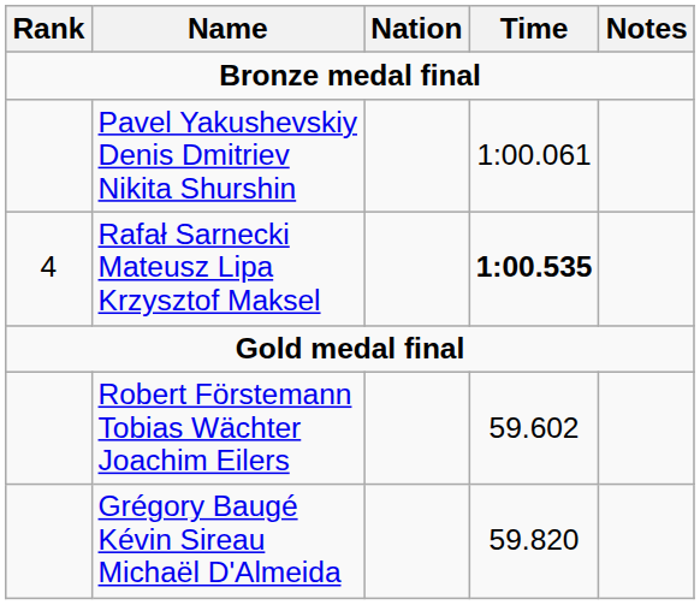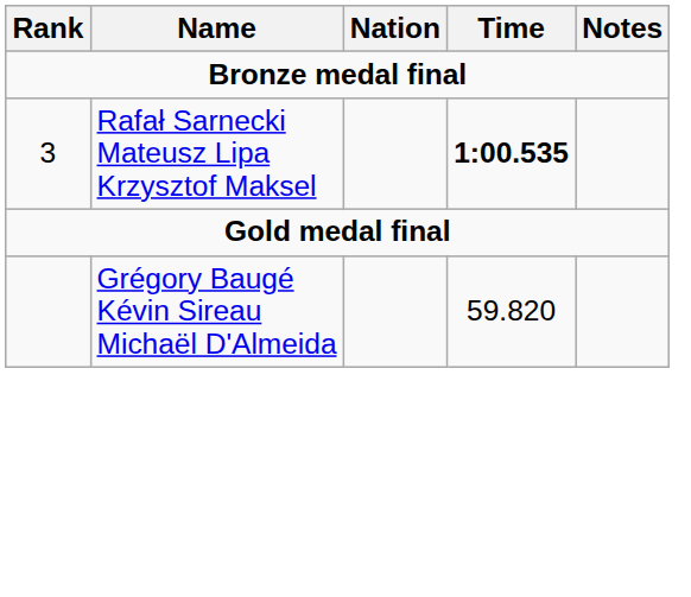- row: Pavel Yakushevskiy Denis Dmitriev Nikita Shurshin | 1:00.061
Rafał Sarnecki Mateusz Lipa Krzysztof Maksel | Rank: 4 -> 3
- row: Robert Förstemann Tobias Wächter Joachim Eilers | 59.602
